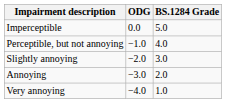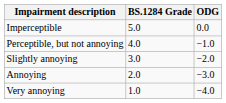columns swapped: BS.1284 Grade <-> ODG
